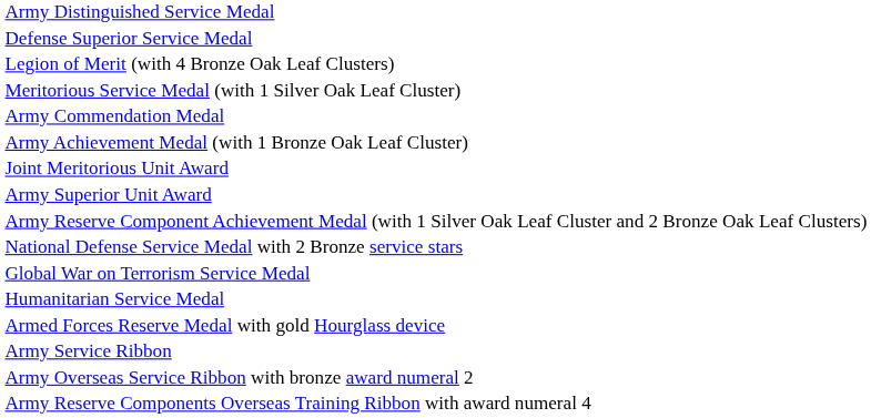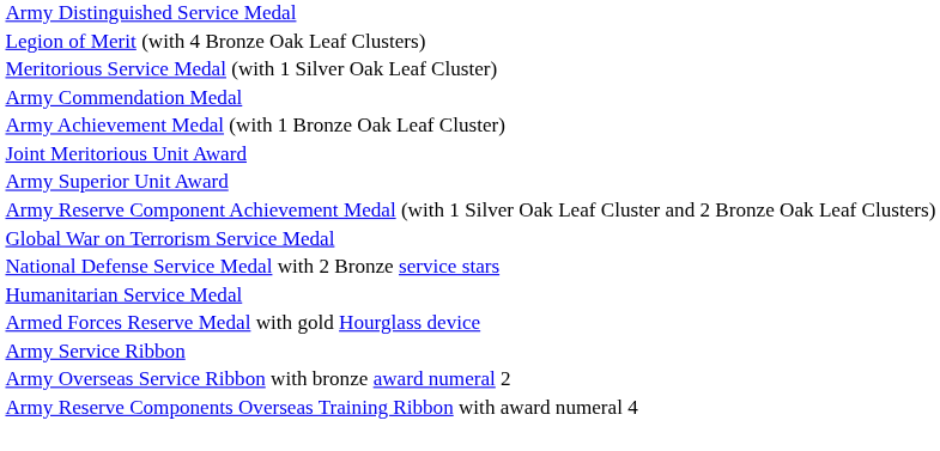- row: Defense Superior Service Medal
rows swapped: National Defense Service Medal with 2 Bronze service stars <-> Global War on Terrorism Service Medal
